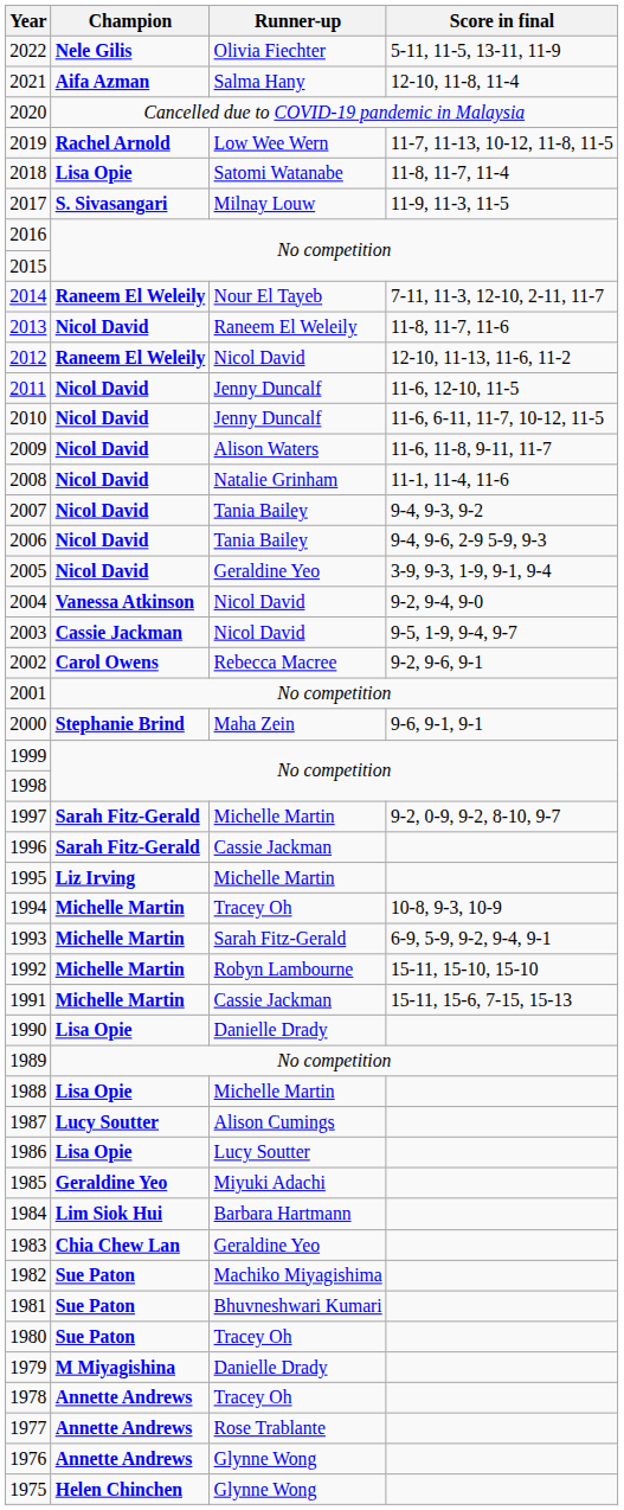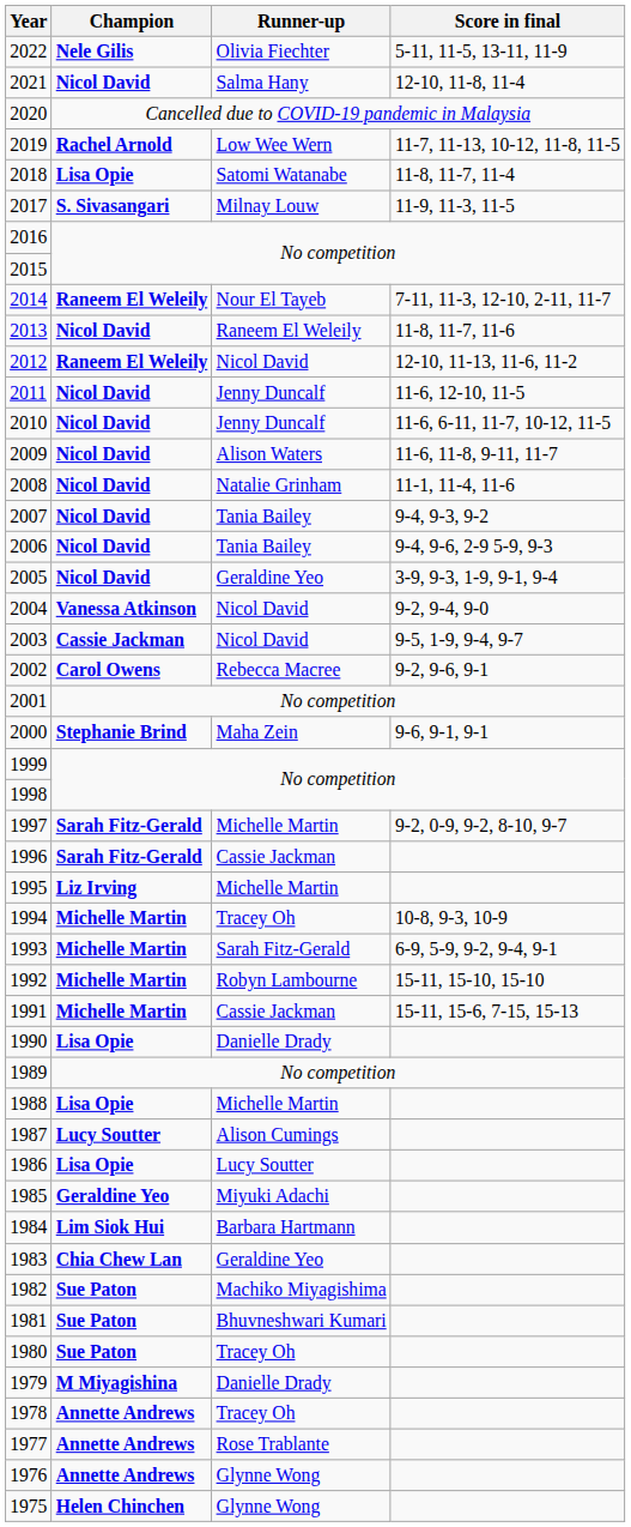2021 | Champion: Aifa Azman -> Nicol David
